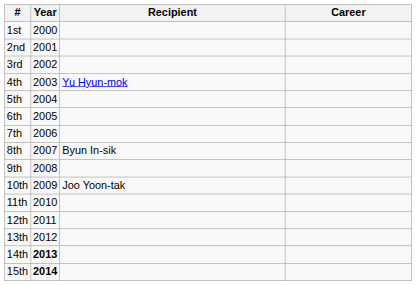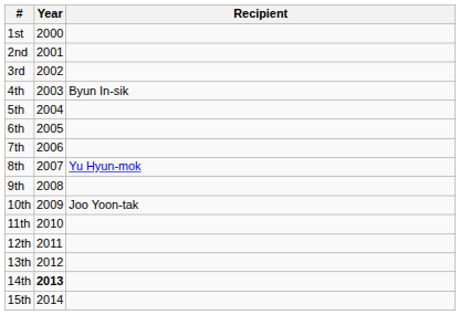- column: Career
4th | Recipient: Yu Hyun-mok -> Byun In-sik
8th | Recipient: Byun In-sik -> Yu Hyun-mok
15th | Year: bold -> normal
